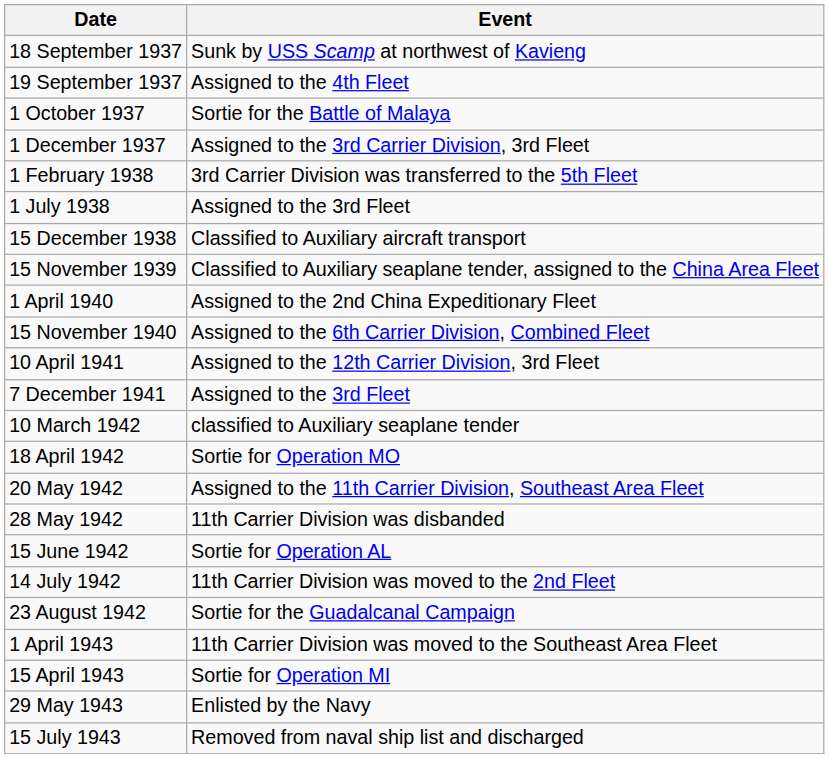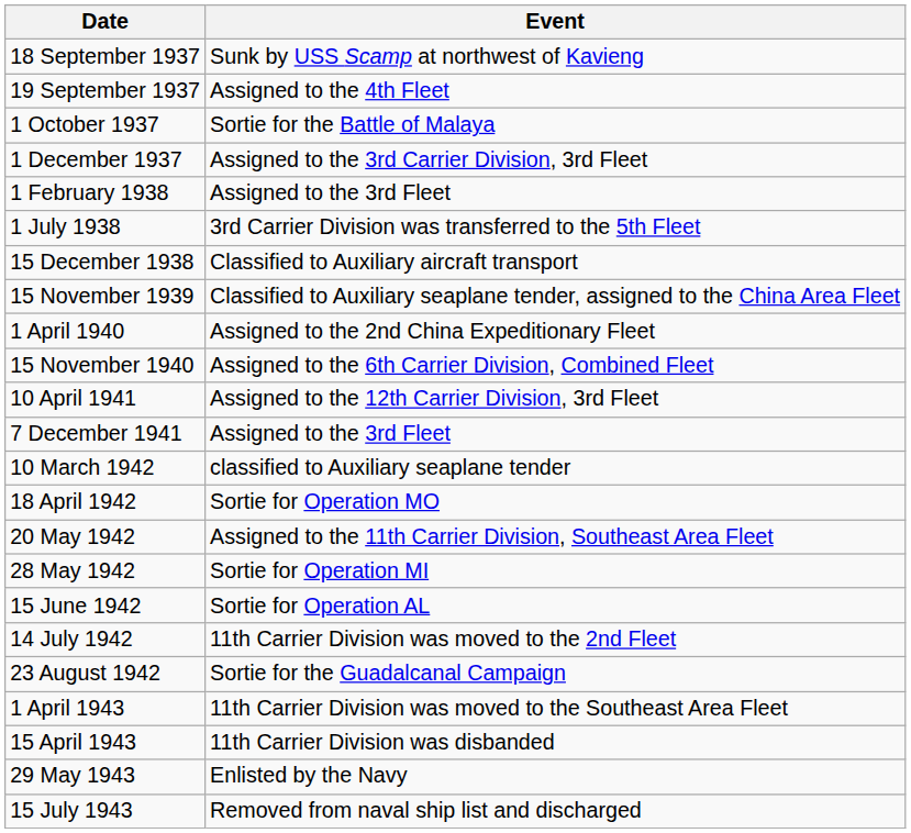1 February 1938 | Event: 3rd Carrier Division was transferred to the 5th Fleet -> Assigned to the 3rd Fleet
1 July 1938 | Event: Assigned to the 3rd Fleet -> 3rd Carrier Division was transferred to the 5th Fleet
28 May 1942 | Event: 11th Carrier Division was disbanded -> Sortie for Operation MI
15 April 1943 | Event: Sortie for Operation MI -> 11th Carrier Division was disbanded
